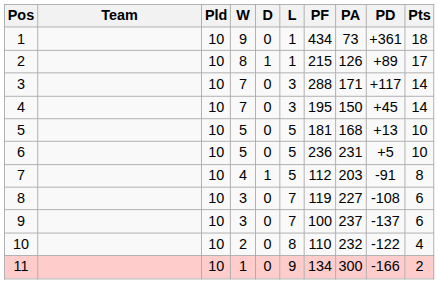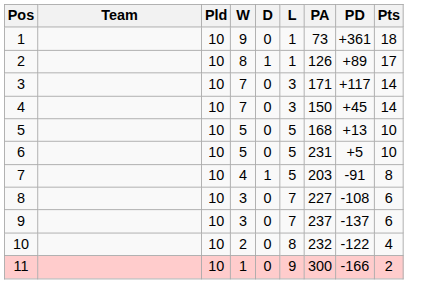- column: PF | 434 | 215 | 288 | 195 | 181 | 236 | 112 | 119 | 100 | 110 | 134
